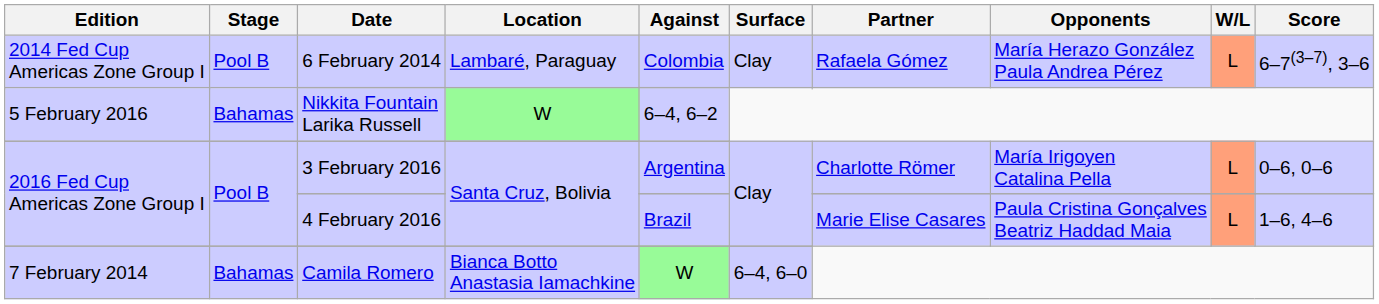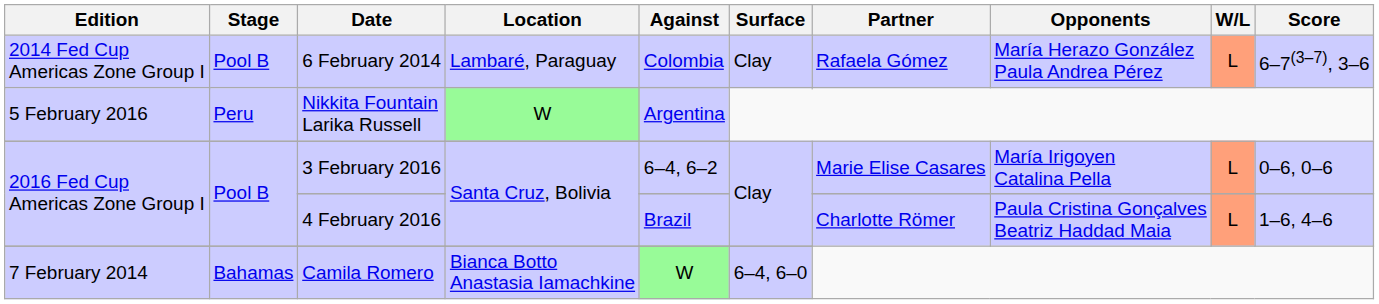Nikkita Fountain Larika Russell | Stage: Bahamas -> Peru
Nikkita Fountain Larika Russell | Against: 6–4, 6–2 -> Argentina
3 February 2016 | Against: Argentina -> 6–4, 6–2
3 February 2016 | Partner: Charlotte Römer -> Marie Elise Casares
4 February 2016 | Partner: Marie Elise Casares -> Charlotte Römer
